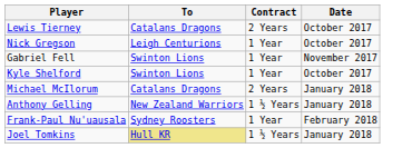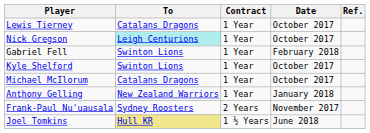+ column: Ref.
Lewis Tierney | Contract: 2 Years -> 1 Year
Nick Gregson | To: no background -> paleturquoise background
Gabriel Fell | Date: November 2017 -> February 2018
Michael McIlorum | Contract: 2 Years -> 1 Year
Michael McIlorum | Date: January 2018 -> October 2017
Anthony Gelling | Contract: 1 ½ Years -> 1 Year
Frank-Paul Nu'uausala | Contract: 1 Year -> 2 Years
Frank-Paul Nu'uausala | Date: February 2018 -> November 2017
Joel Tomkins | Date: January 2018 -> June 2018
